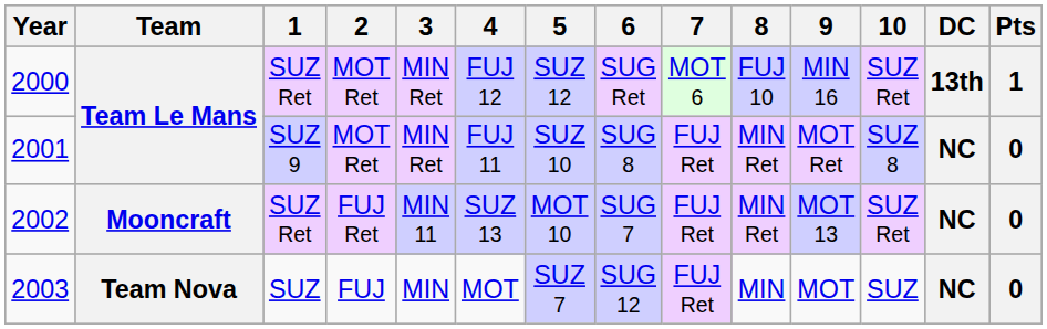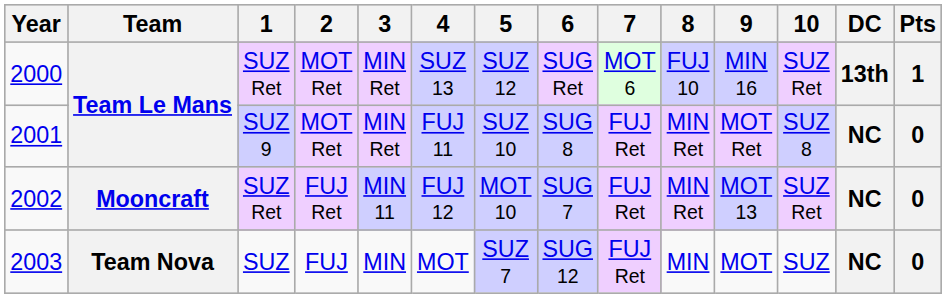2000 | 4: FUJ 12 -> SUZ 13
2002 | 4: SUZ 13 -> FUJ 12
